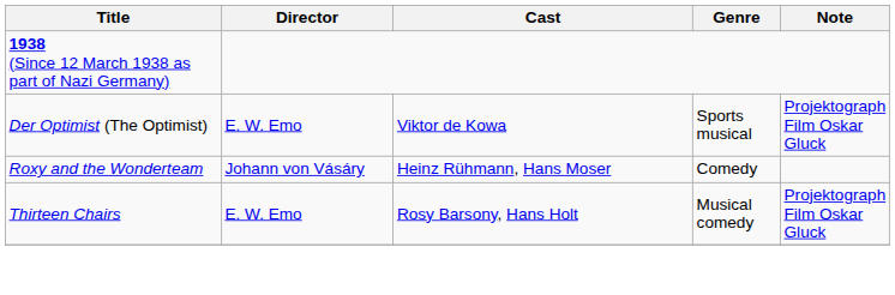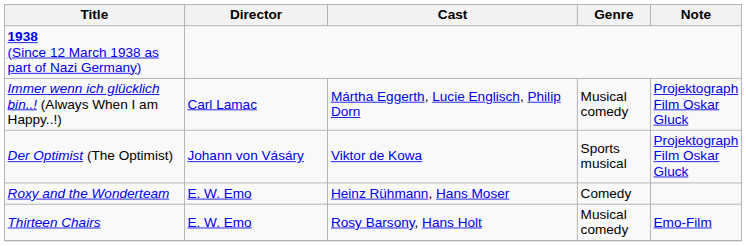+ row: Immer wenn ich glücklich bin..! (Always When I am Happy..!) | Carl Lamac | Mártha Eggerth, Lucie Englisch, Philip Dorn | Musical comedy | Projektograph Film Oskar Gluck
Der Optimist (The Optimist) | Director: E. W. Emo -> Johann von Vásáry
Roxy and the Wonderteam | Director: Johann von Vásáry -> E. W. Emo
Thirteen Chairs | Note: Projektograph Film Oskar Gluck -> Emo-Film
